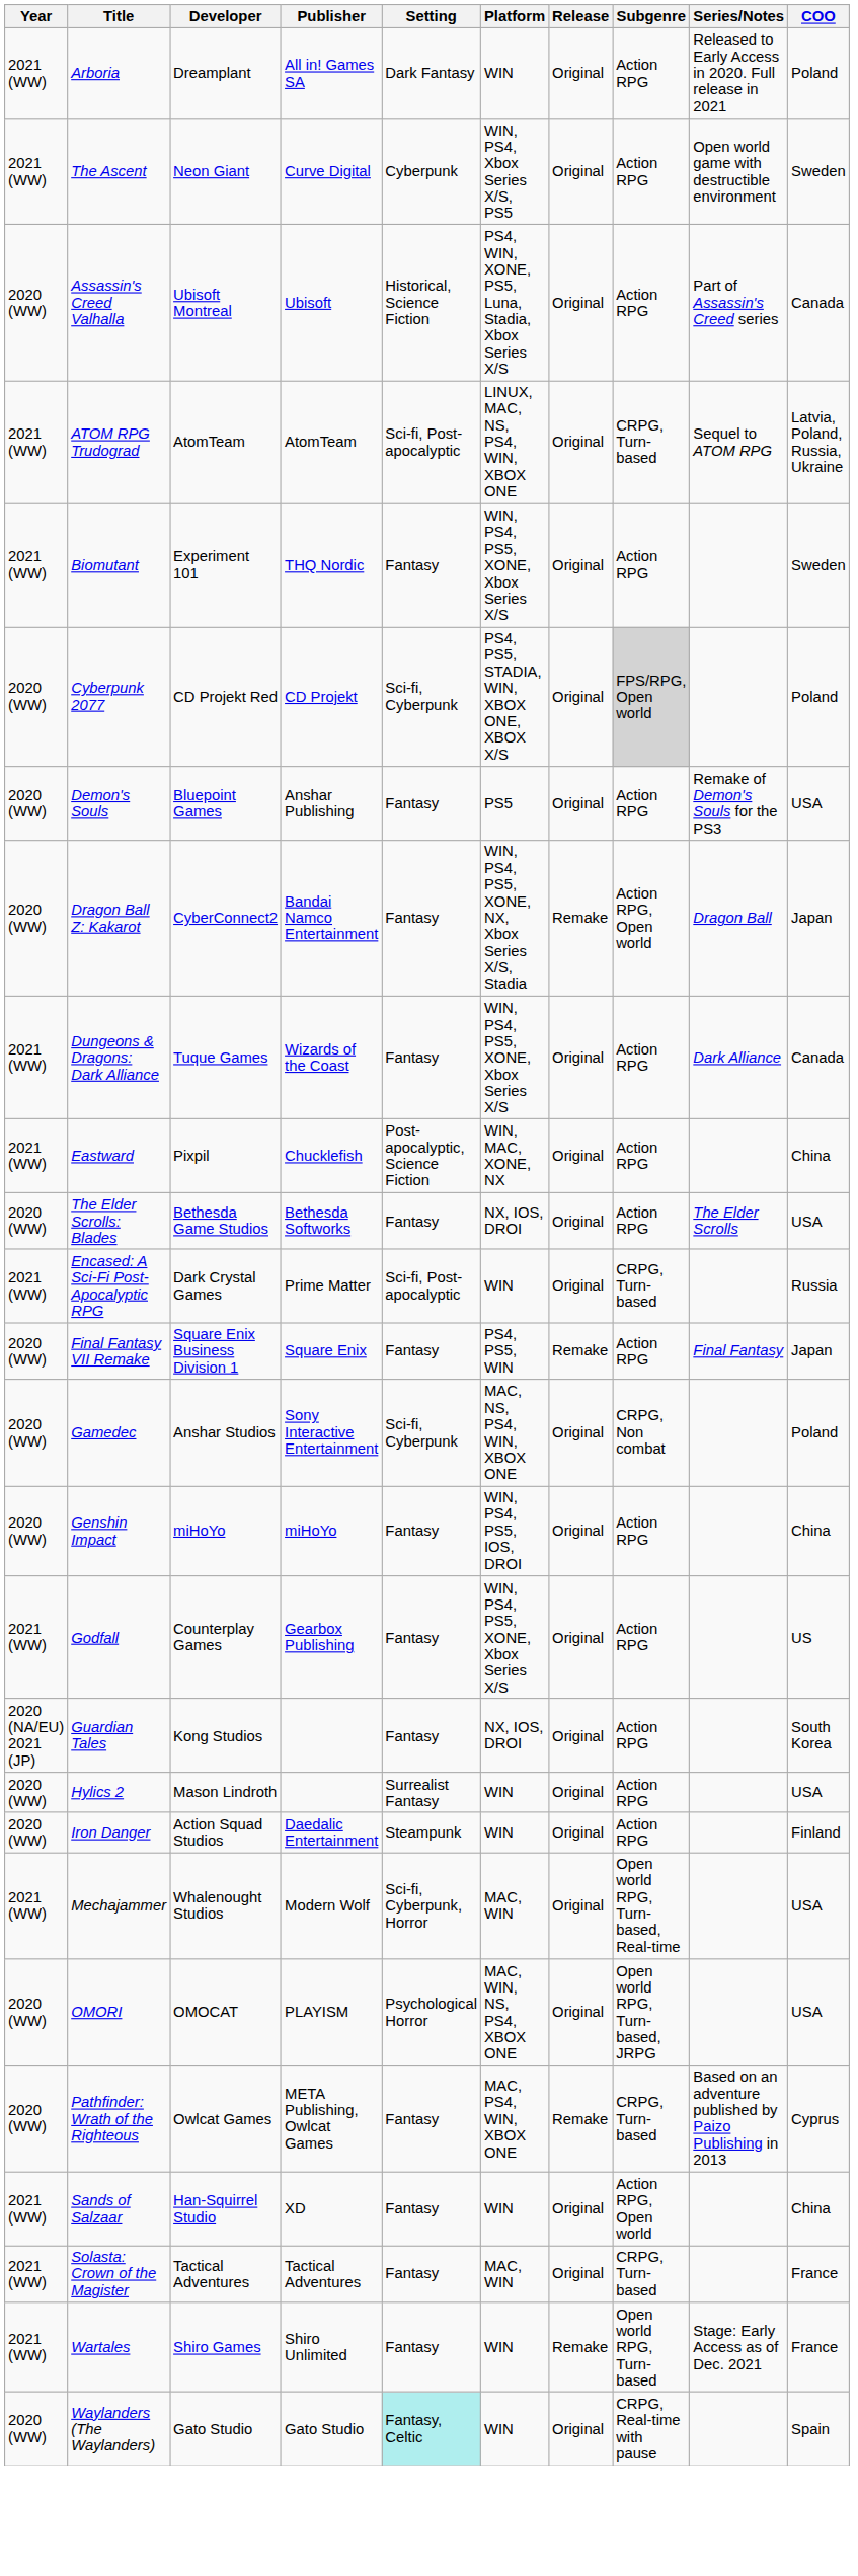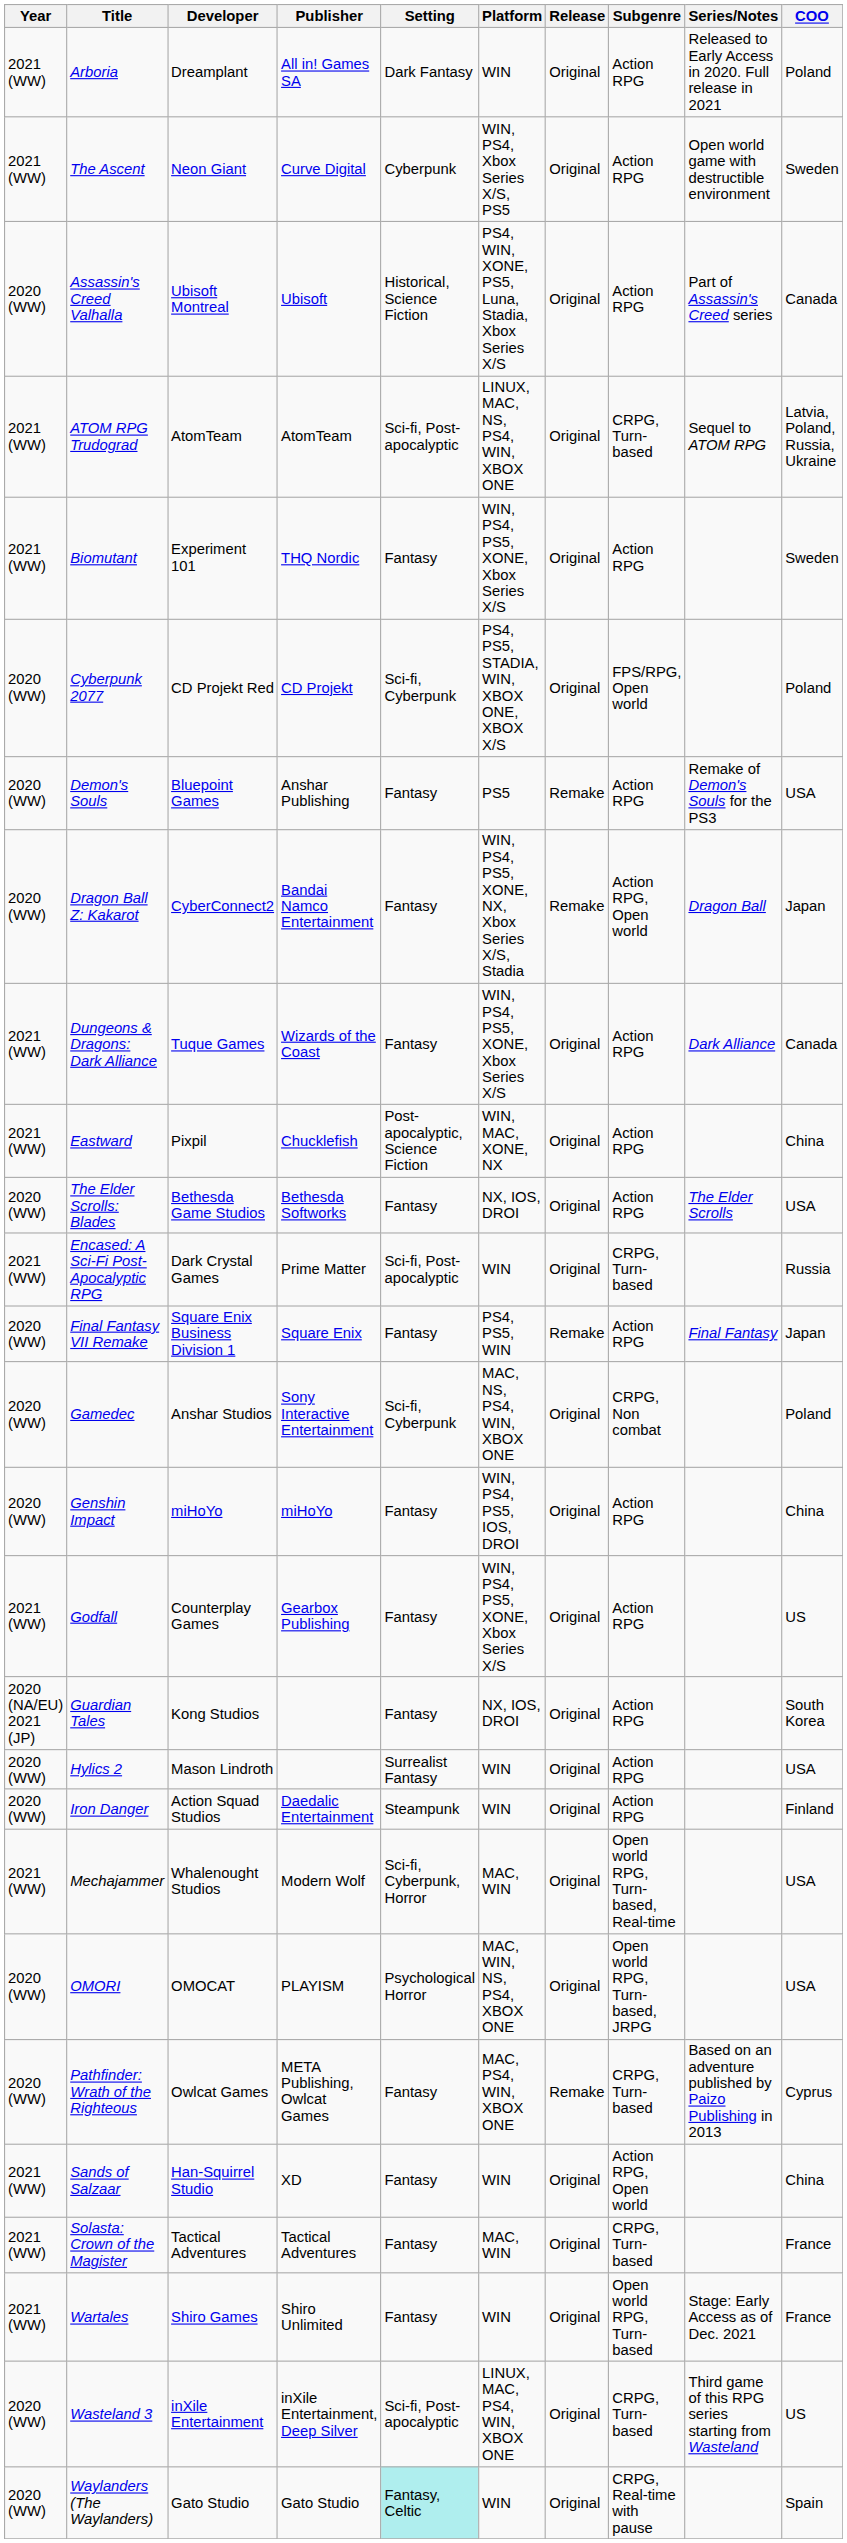Cyberpunk 2077 | Subgenre: lightgrey background -> no background
Demon's Souls | Release: Original -> Remake
Wartales | Release: Remake -> Original
+ row: 2020 (WW) | Wasteland 3 | inXile Entertainment | inXile Entertainment, Deep Silver | Sci-fi, Post-apocalyptic | LINUX, MAC, PS4, WIN, XBOX ONE | Original | CRPG, Turn-based | Third game of this RPG series starting from Wasteland | US
